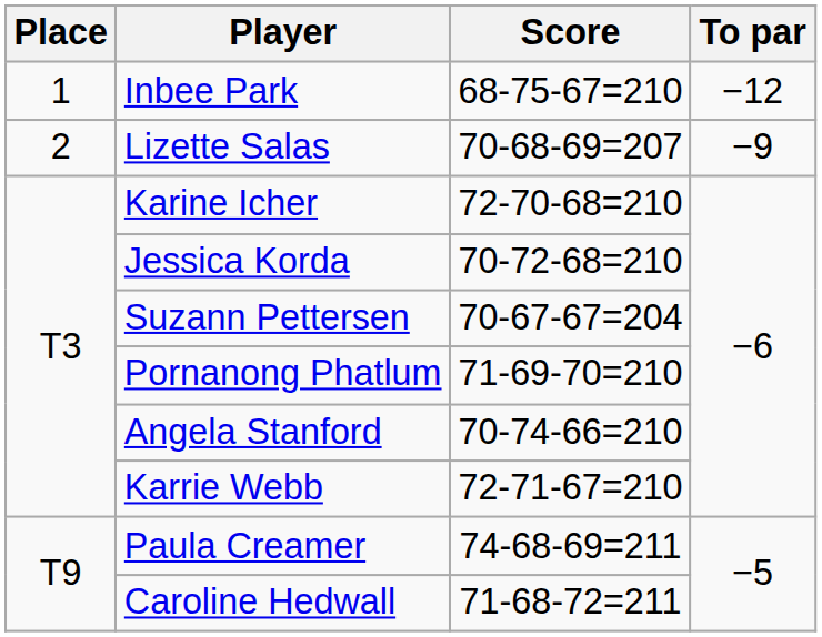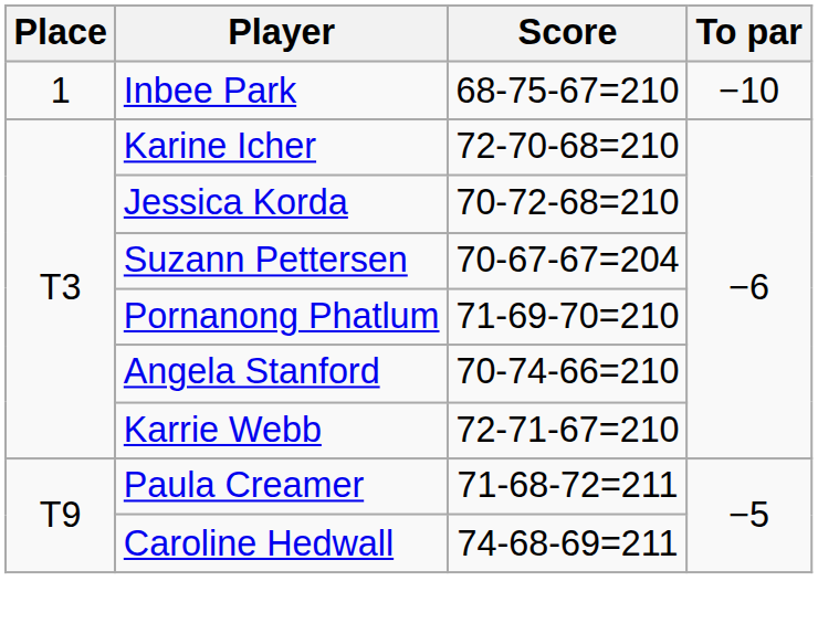Inbee Park | To par: −12 -> −10
- row: 2 | Lizette Salas | 70-68-69=207 | −9
Paula Creamer | Score: 74-68-69=211 -> 71-68-72=211
Caroline Hedwall | Score: 71-68-72=211 -> 74-68-69=211
